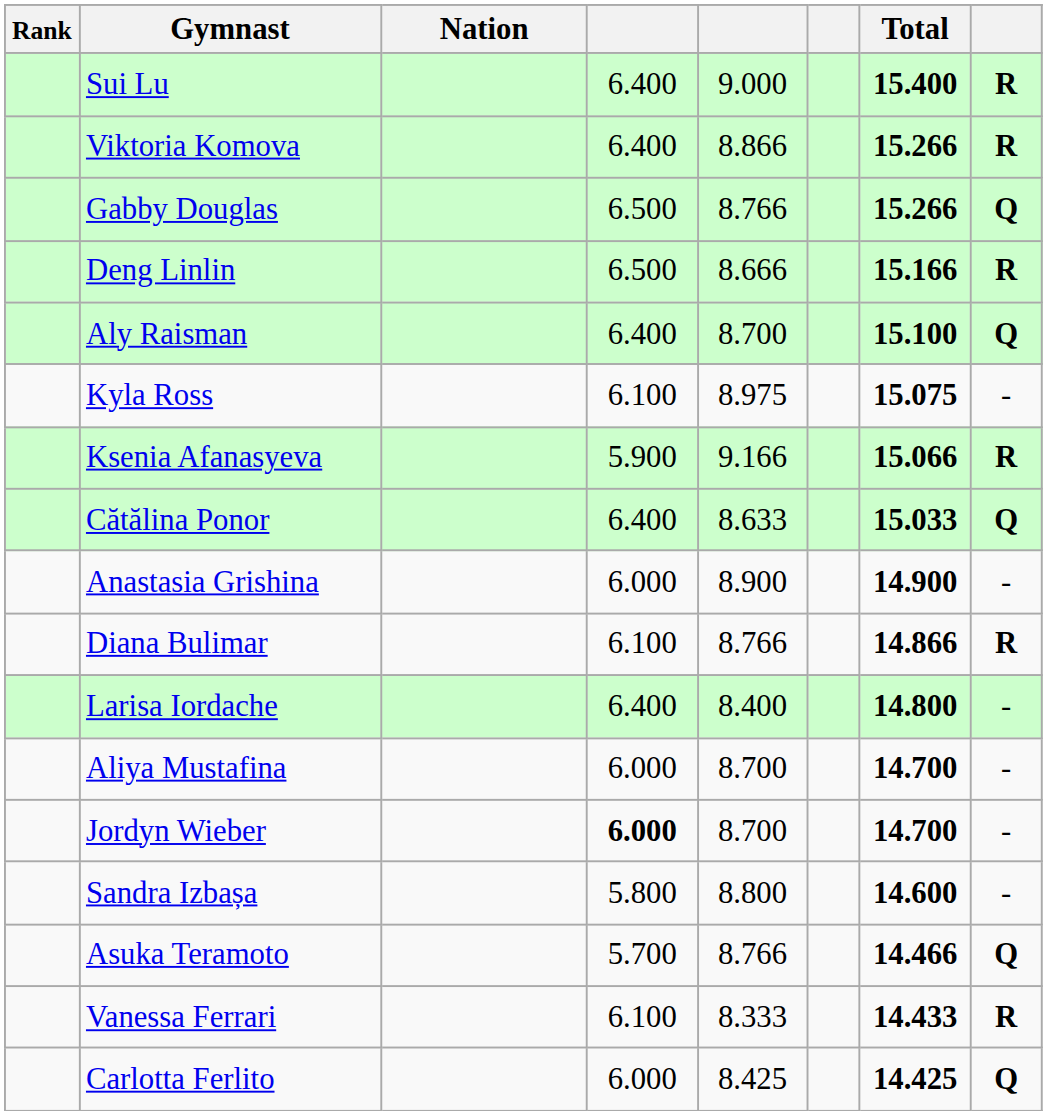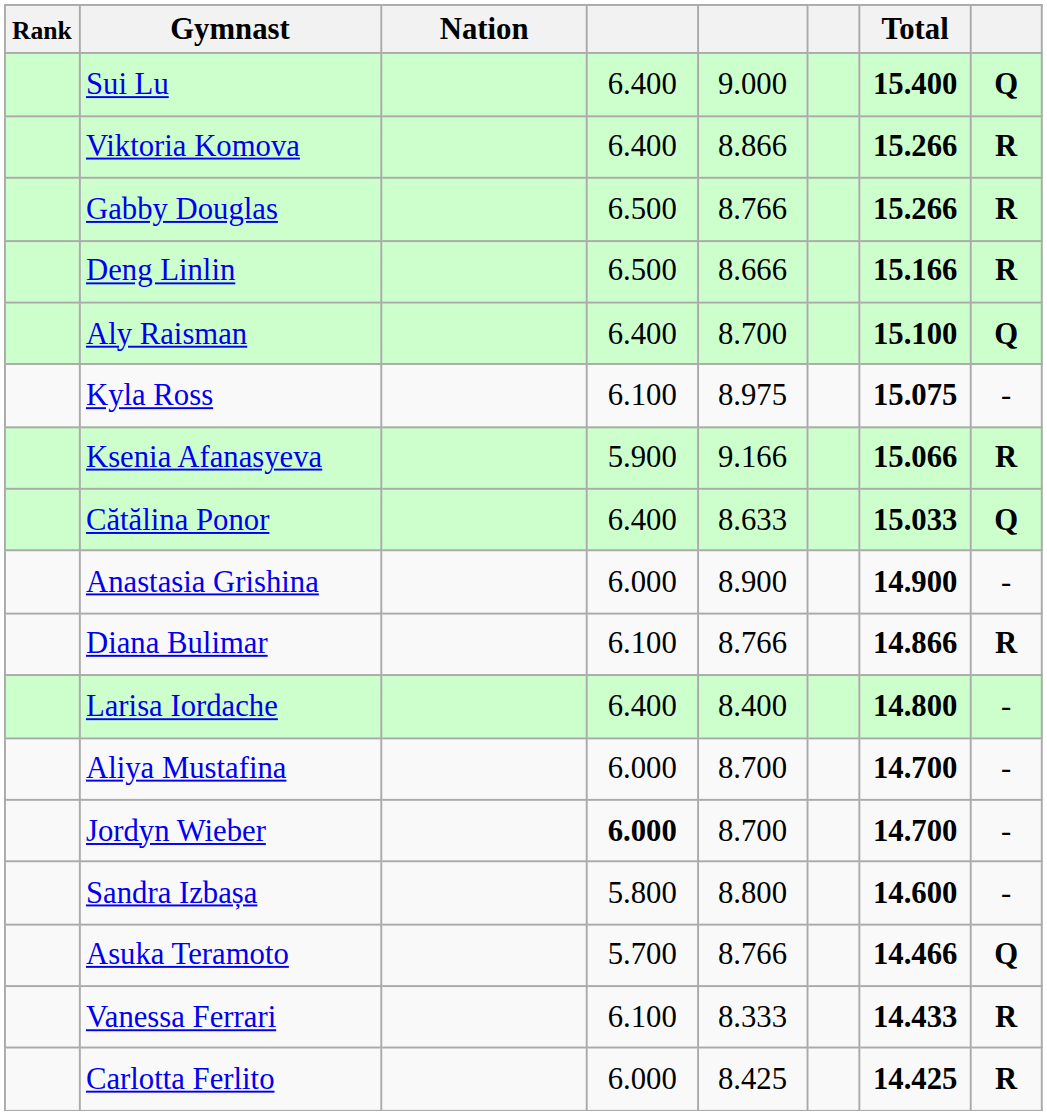Sui Lu | column 8: R -> Q
Gabby Douglas | column 8: Q -> R
Carlotta Ferlito | column 8: Q -> R
